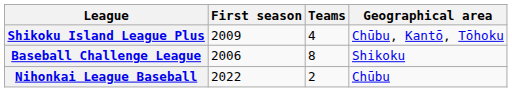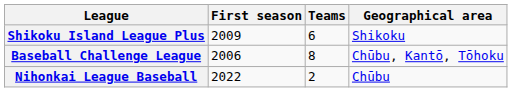Shikoku Island League Plus | Teams: 4 -> 6
Shikoku Island League Plus | Geographical area: Chūbu, Kantō, Tōhoku -> Shikoku
Baseball Challenge League | Geographical area: Shikoku -> Chūbu, Kantō, Tōhoku
